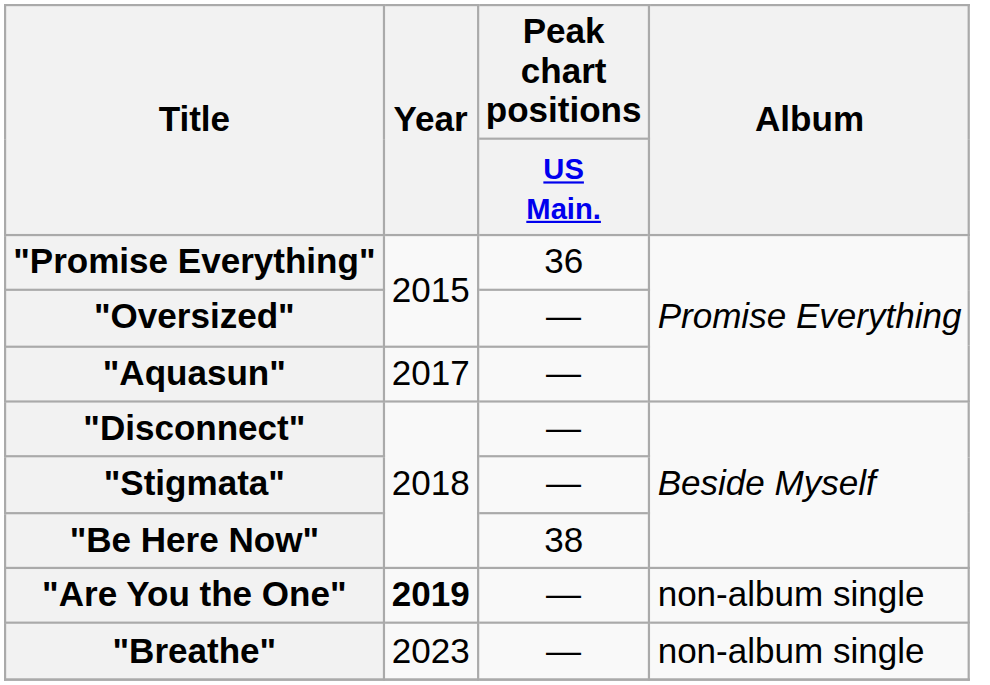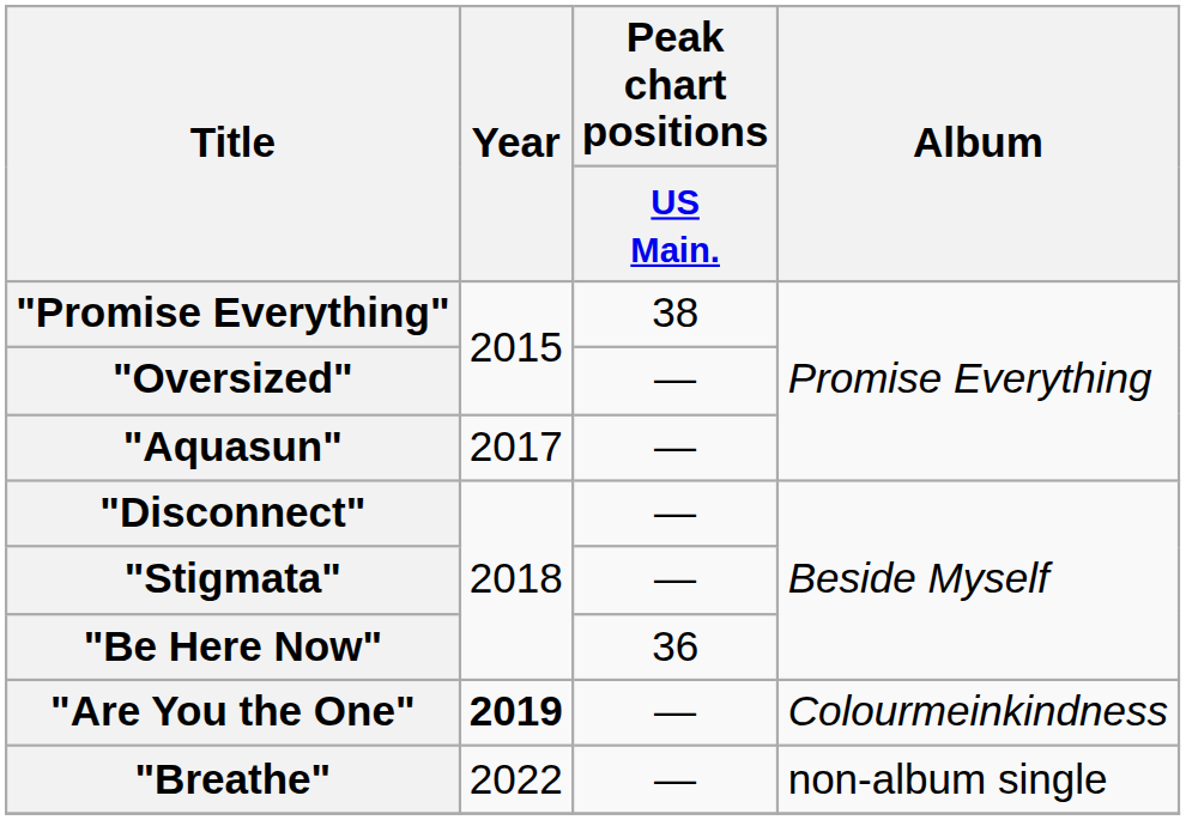"Promise Everything" | Peak chart positions / US Main.: 36 -> 38
"Be Here Now" | Peak chart positions / US Main.: 38 -> 36
"Are You the One" | Album: non-album single -> Colourmeinkindness
"Breathe" | Year: 2023 -> 2022
